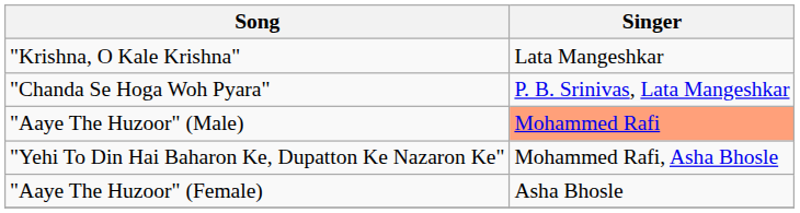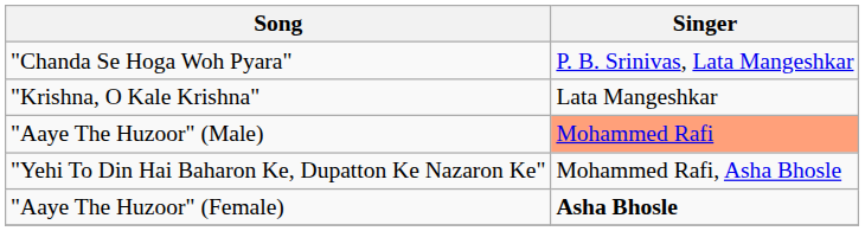rows swapped: "Chanda Se Hoga Woh Pyara" <-> "Krishna, O Kale Krishna"
"Aaye The Huzoor" (Female) | Singer: normal -> bold
